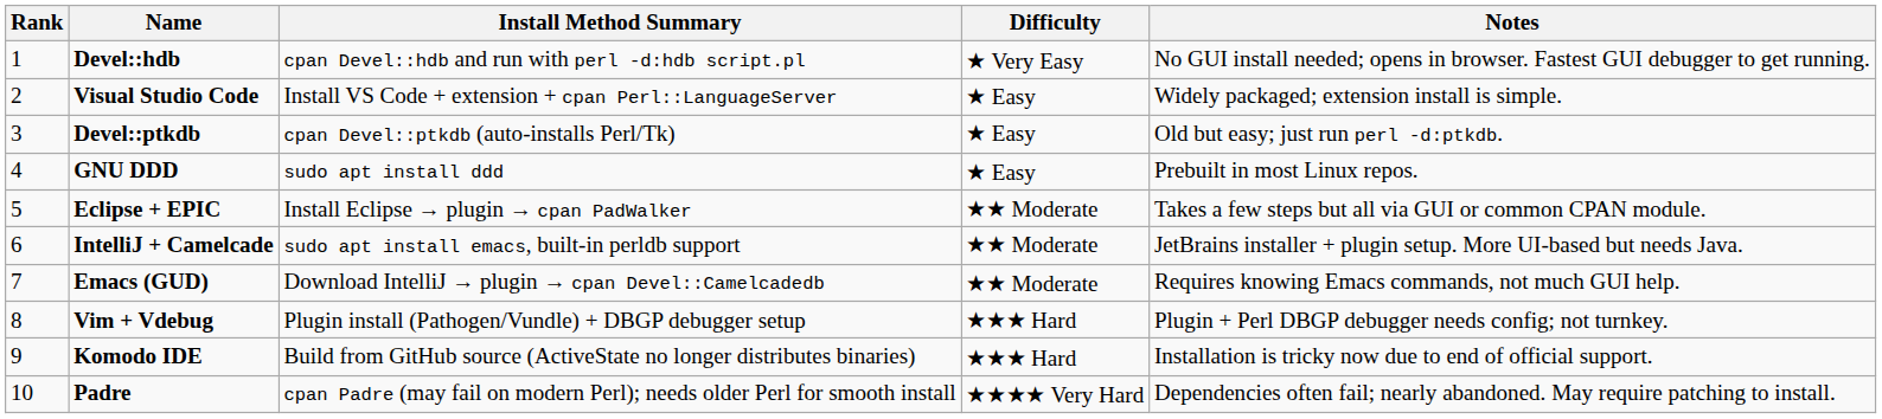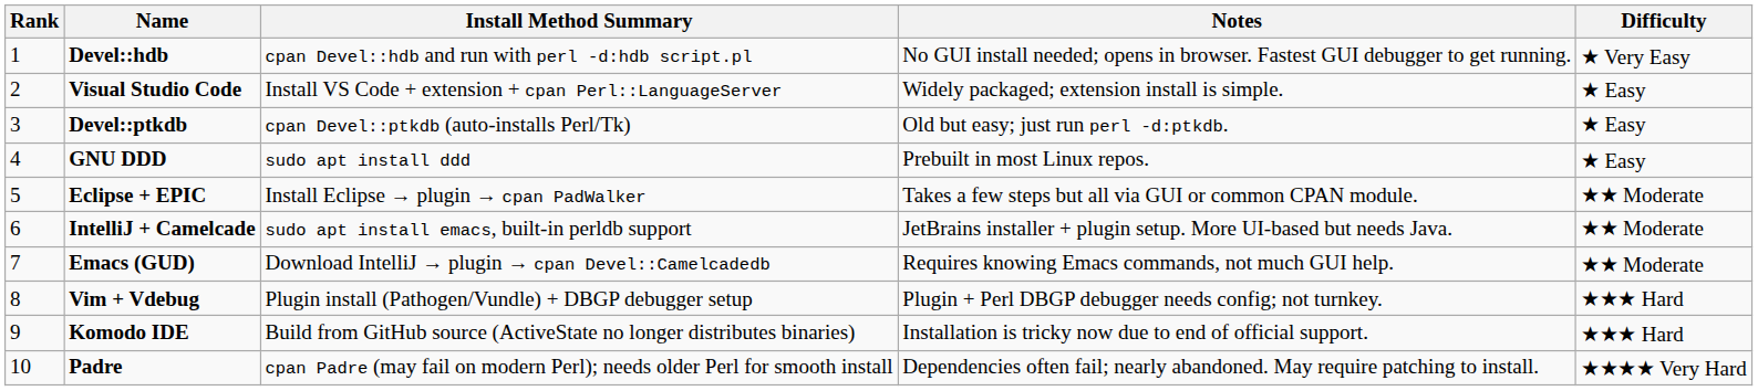columns swapped: Difficulty <-> Notes
